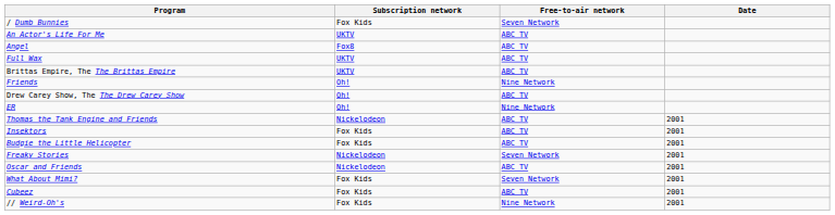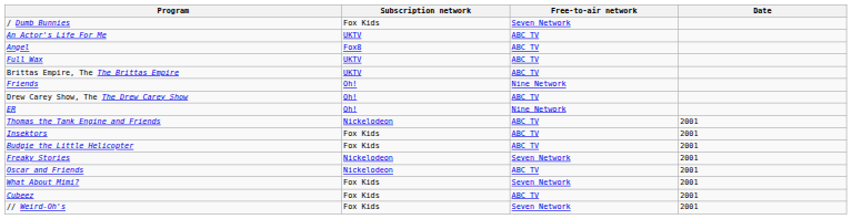// Weird-Oh's | Free-to-air network: Nine Network -> Seven Network
